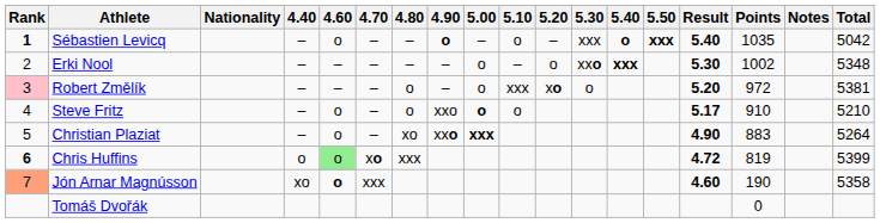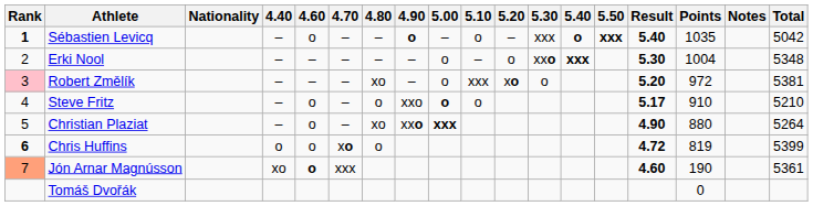Erki Nool | Points: 1002 -> 1004
Robert Změlík | 4.80: o -> xo
Christian Plaziat | Points: 883 -> 880
Chris Huffins | 4.60: lightgreen background -> no background
Chris Huffins | 4.80: xxx -> o
Jón Arnar Magnússon | Total: 5358 -> 5361
